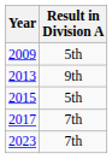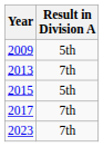2013 | Result in Division A: 9th -> 7th
